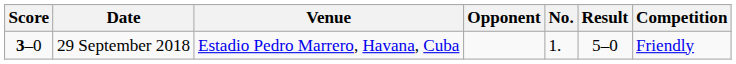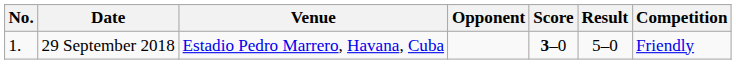columns swapped: No. <-> Score
